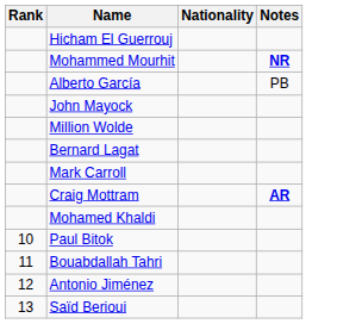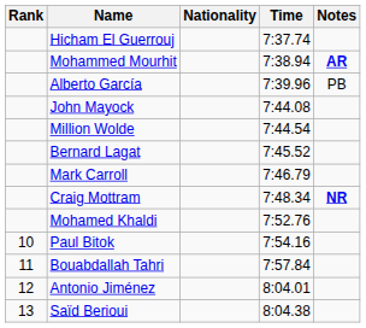+ column: Time | 7:37.74 | 7:38.94 | 7:39.96 | 7:44.08 | 7:44.54 | 7:45.52 | 7:46.79 | 7:48.34 | 7:52.76 | 7:54.16 | 7:57.84 | 8:04.01 | 8:04.38
Mohammed Mourhit | Notes: NR -> AR
Craig Mottram | Notes: AR -> NR
